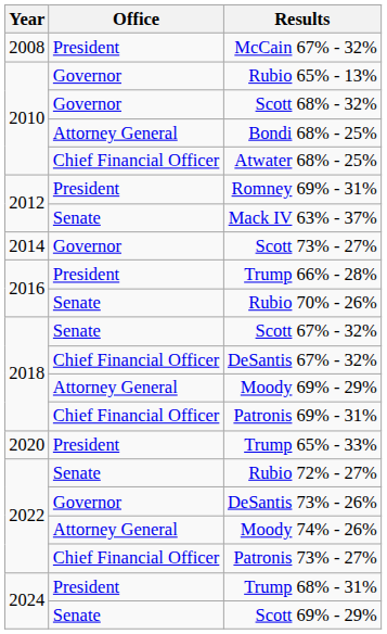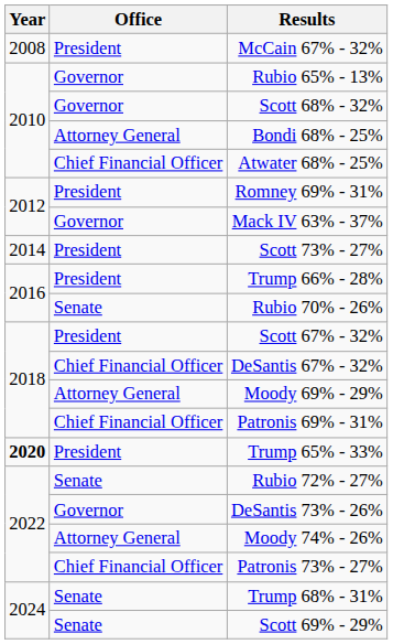Mack IV 63% - 37% | Office: Senate -> Governor
Scott 73% - 27% | Office: Governor -> President
Scott 67% - 32% | Office: Senate -> President
Trump 65% - 33% | Year: normal -> bold
Trump 68% - 31% | Office: President -> Senate
